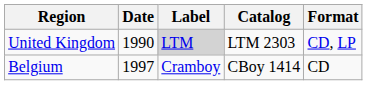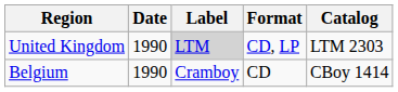columns swapped: Format <-> Catalog
Belgium | Date: 1997 -> 1990
